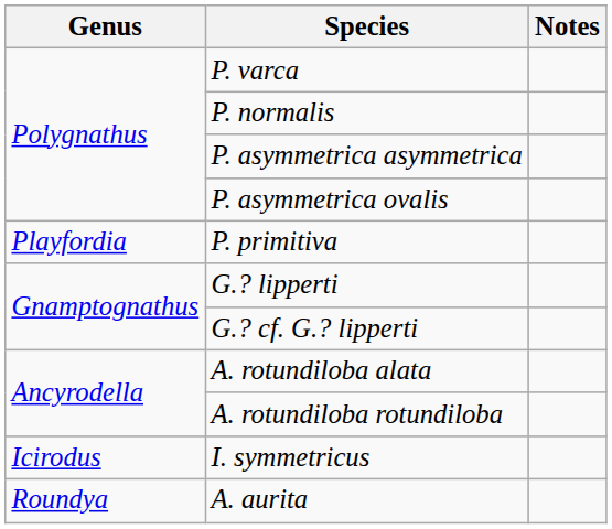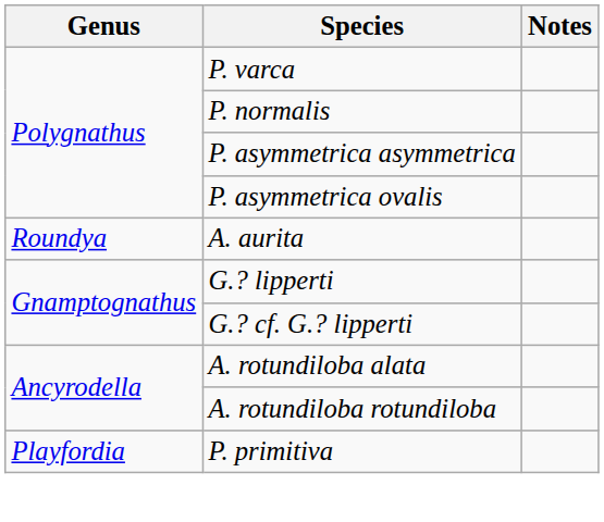rows swapped: P. primitiva <-> A. aurita
- row: Icirodus | I. symmetricus
